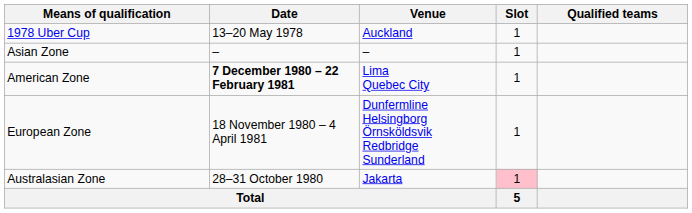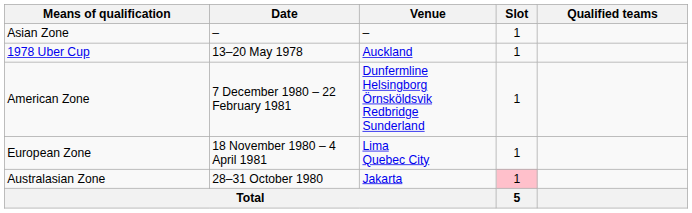rows swapped: 1978 Uber Cup <-> Asian Zone
American Zone | Date: bold -> normal
American Zone | Venue: Lima Quebec City -> Dunfermline Helsingborg Örnsköldsvik Redbridge Sunderland
European Zone | Venue: Dunfermline Helsingborg Örnsköldsvik Redbridge Sunderland -> Lima Quebec City
